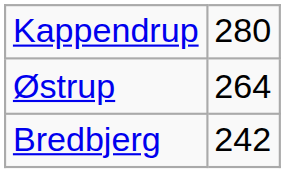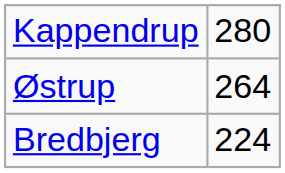Bredbjerg | column 2: 242 -> 224
